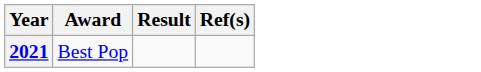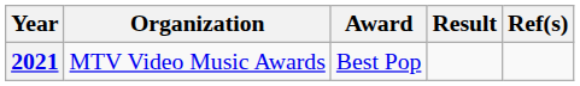+ column: Organization | MTV Video Music Awards
